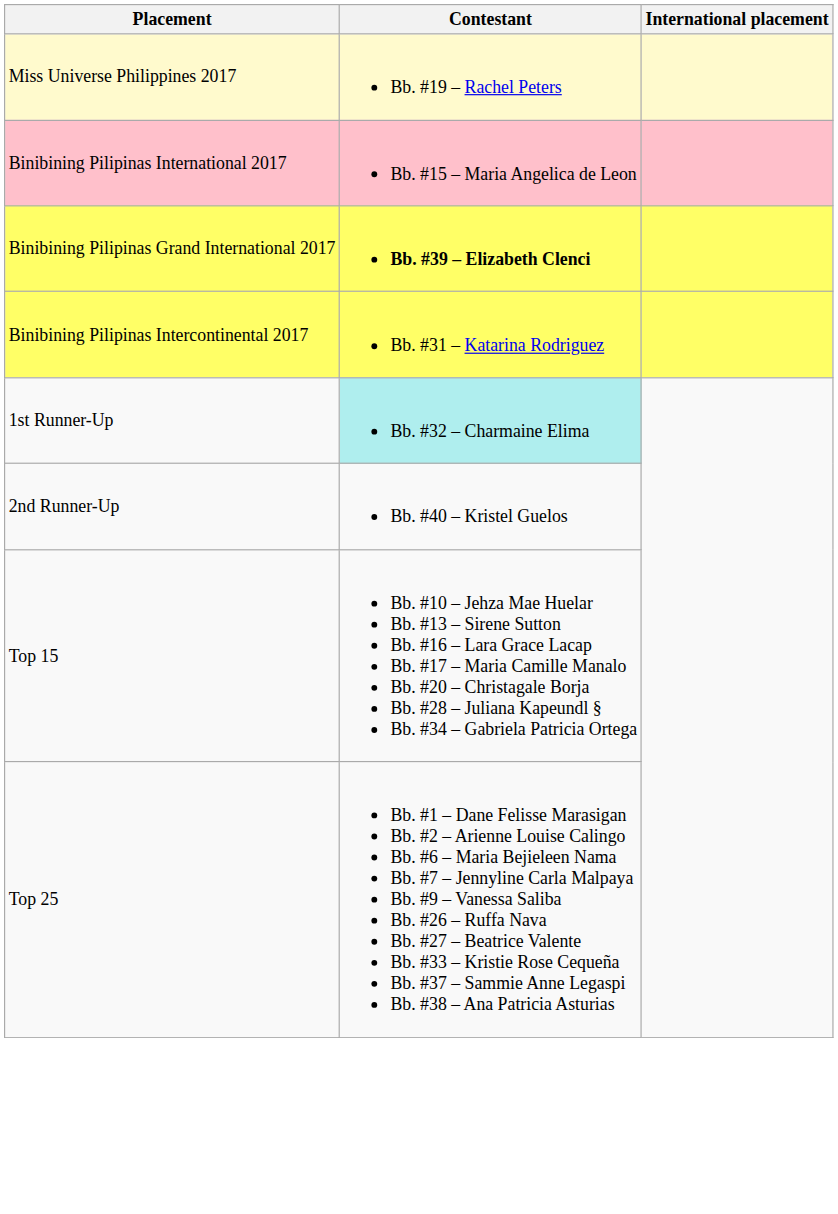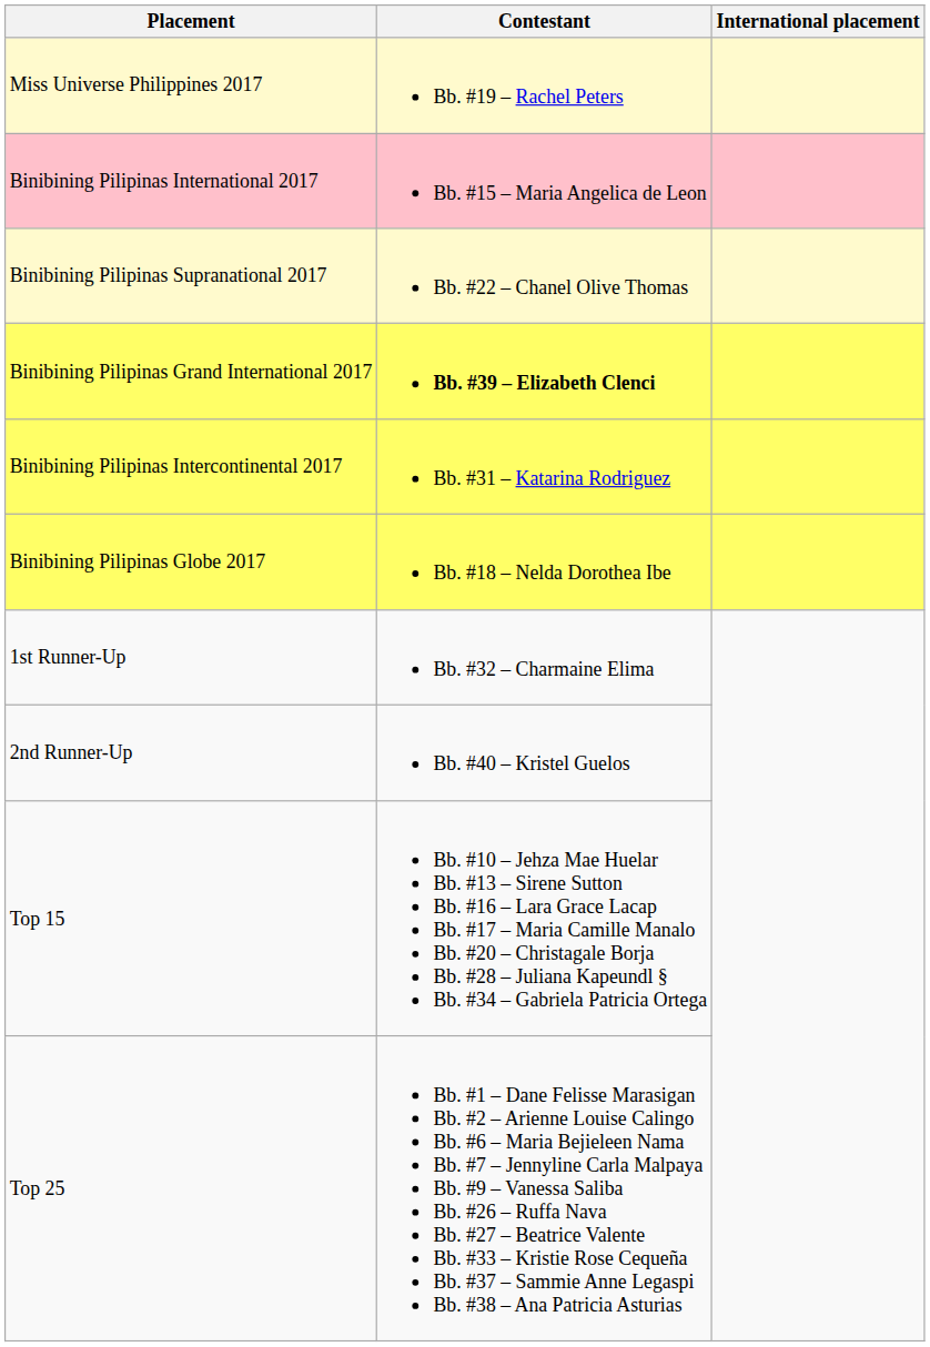+ row: Binibining Pilipinas Supranational 2017 | Bb. #22 – Chanel Olive Thomas
+ row: Binibining Pilipinas Globe 2017 | Bb. #18 – Nelda Dorothea Ibe
1st Runner-Up | Contestant: paleturquoise background -> no background
